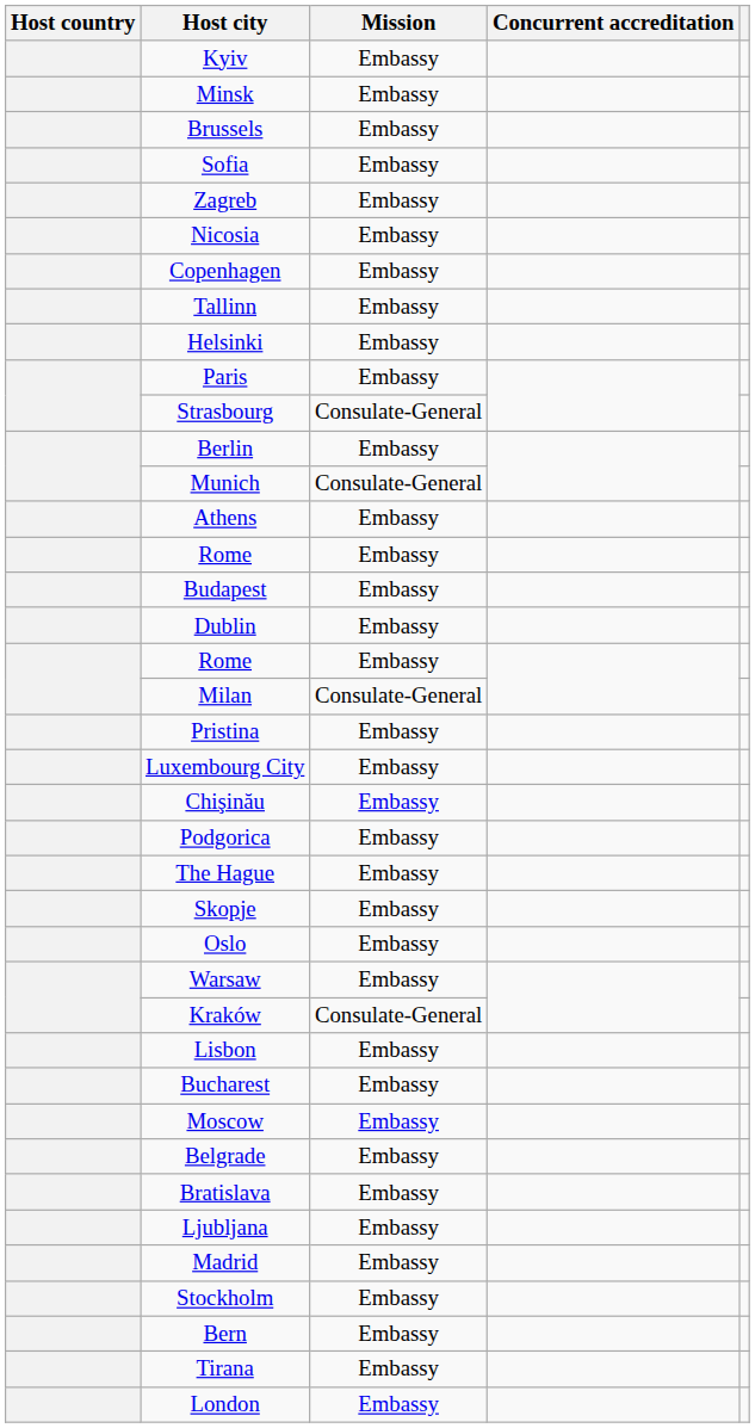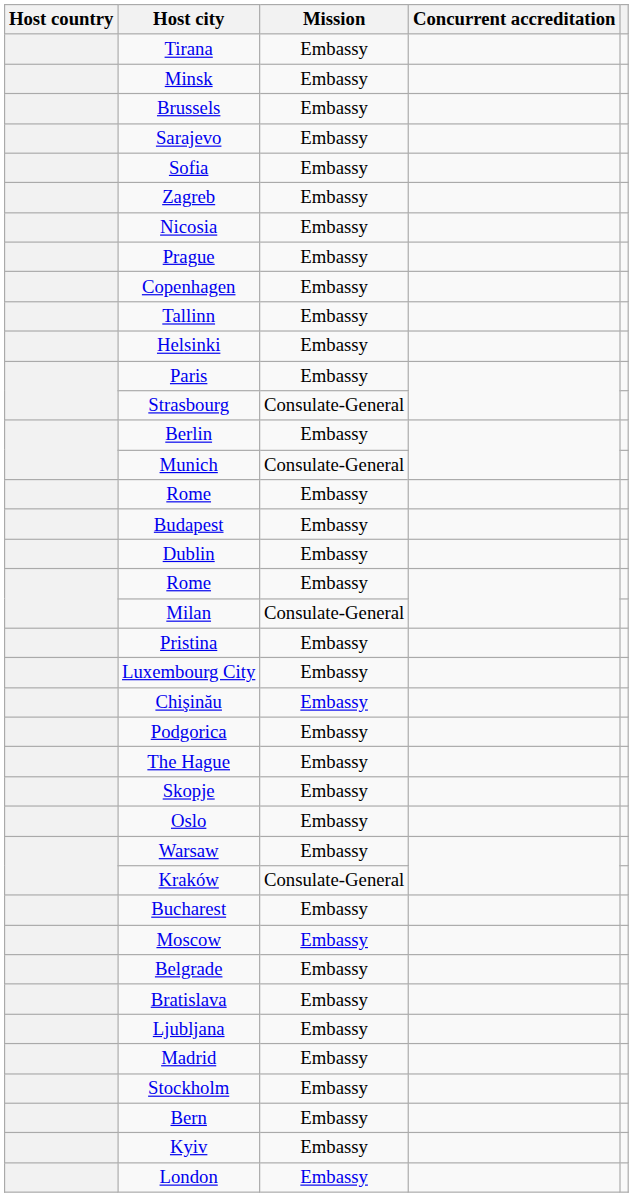rows swapped: Tirana <-> Kyiv
+ row: Sarajevo | Embassy
+ row: Prague | Embassy
- row: Athens | Embassy
- row: Lisbon | Embassy
